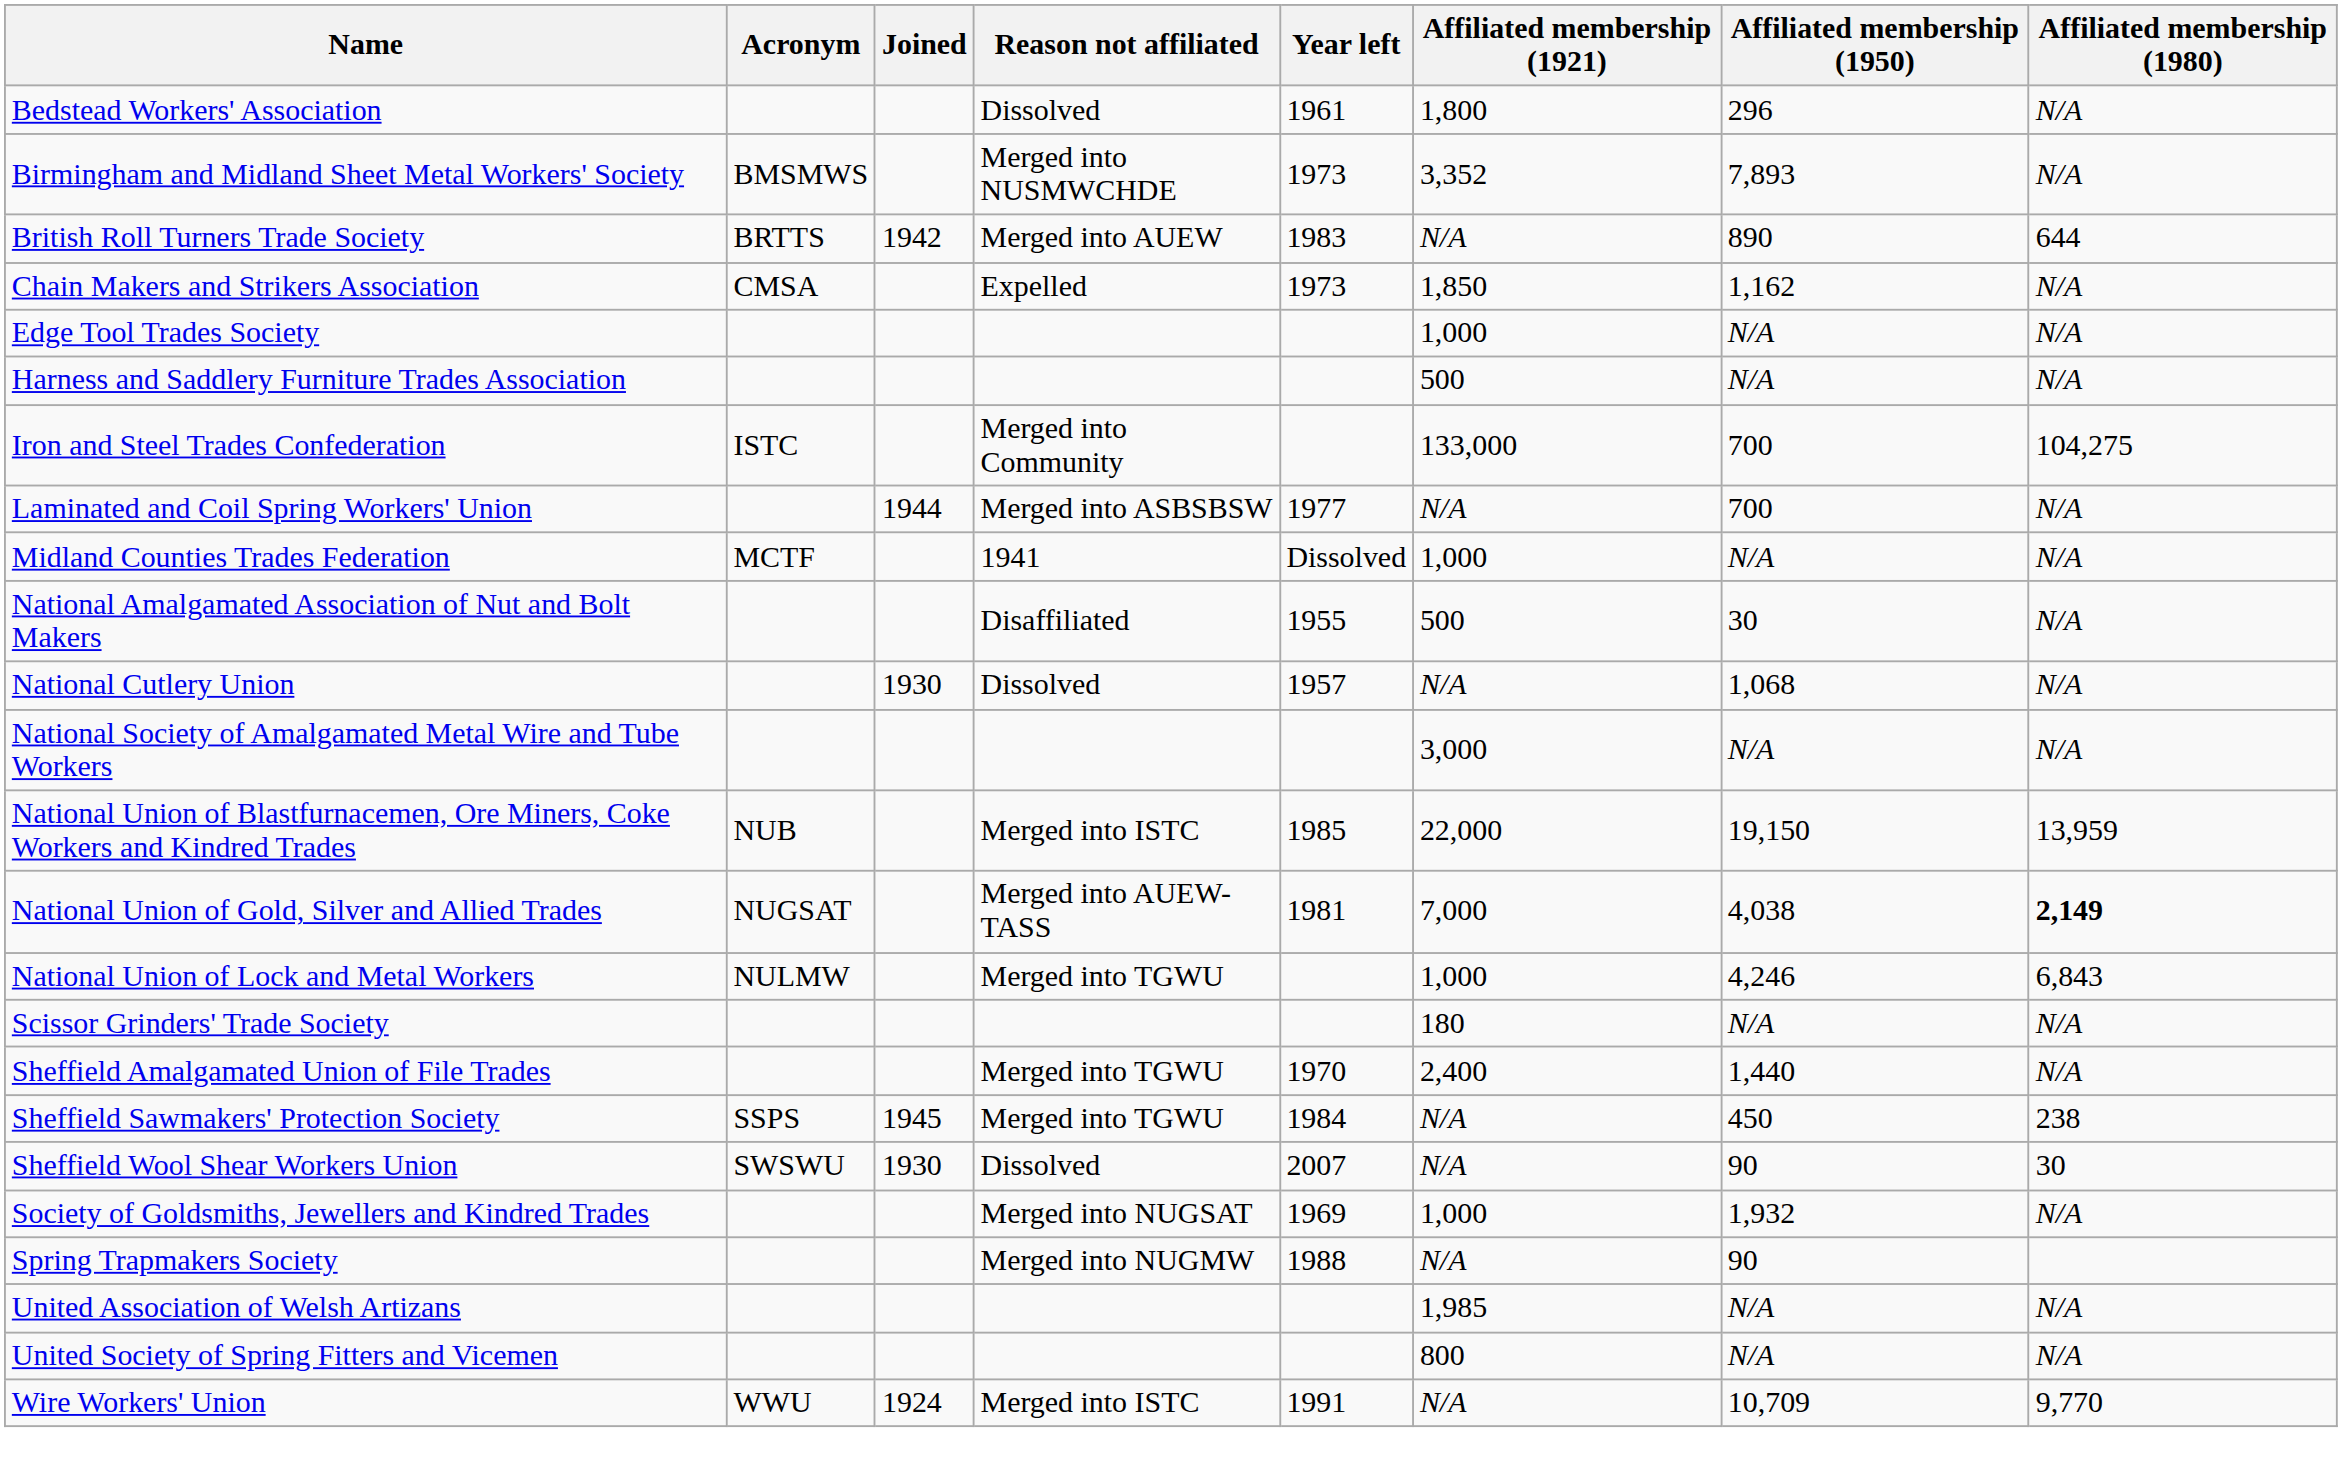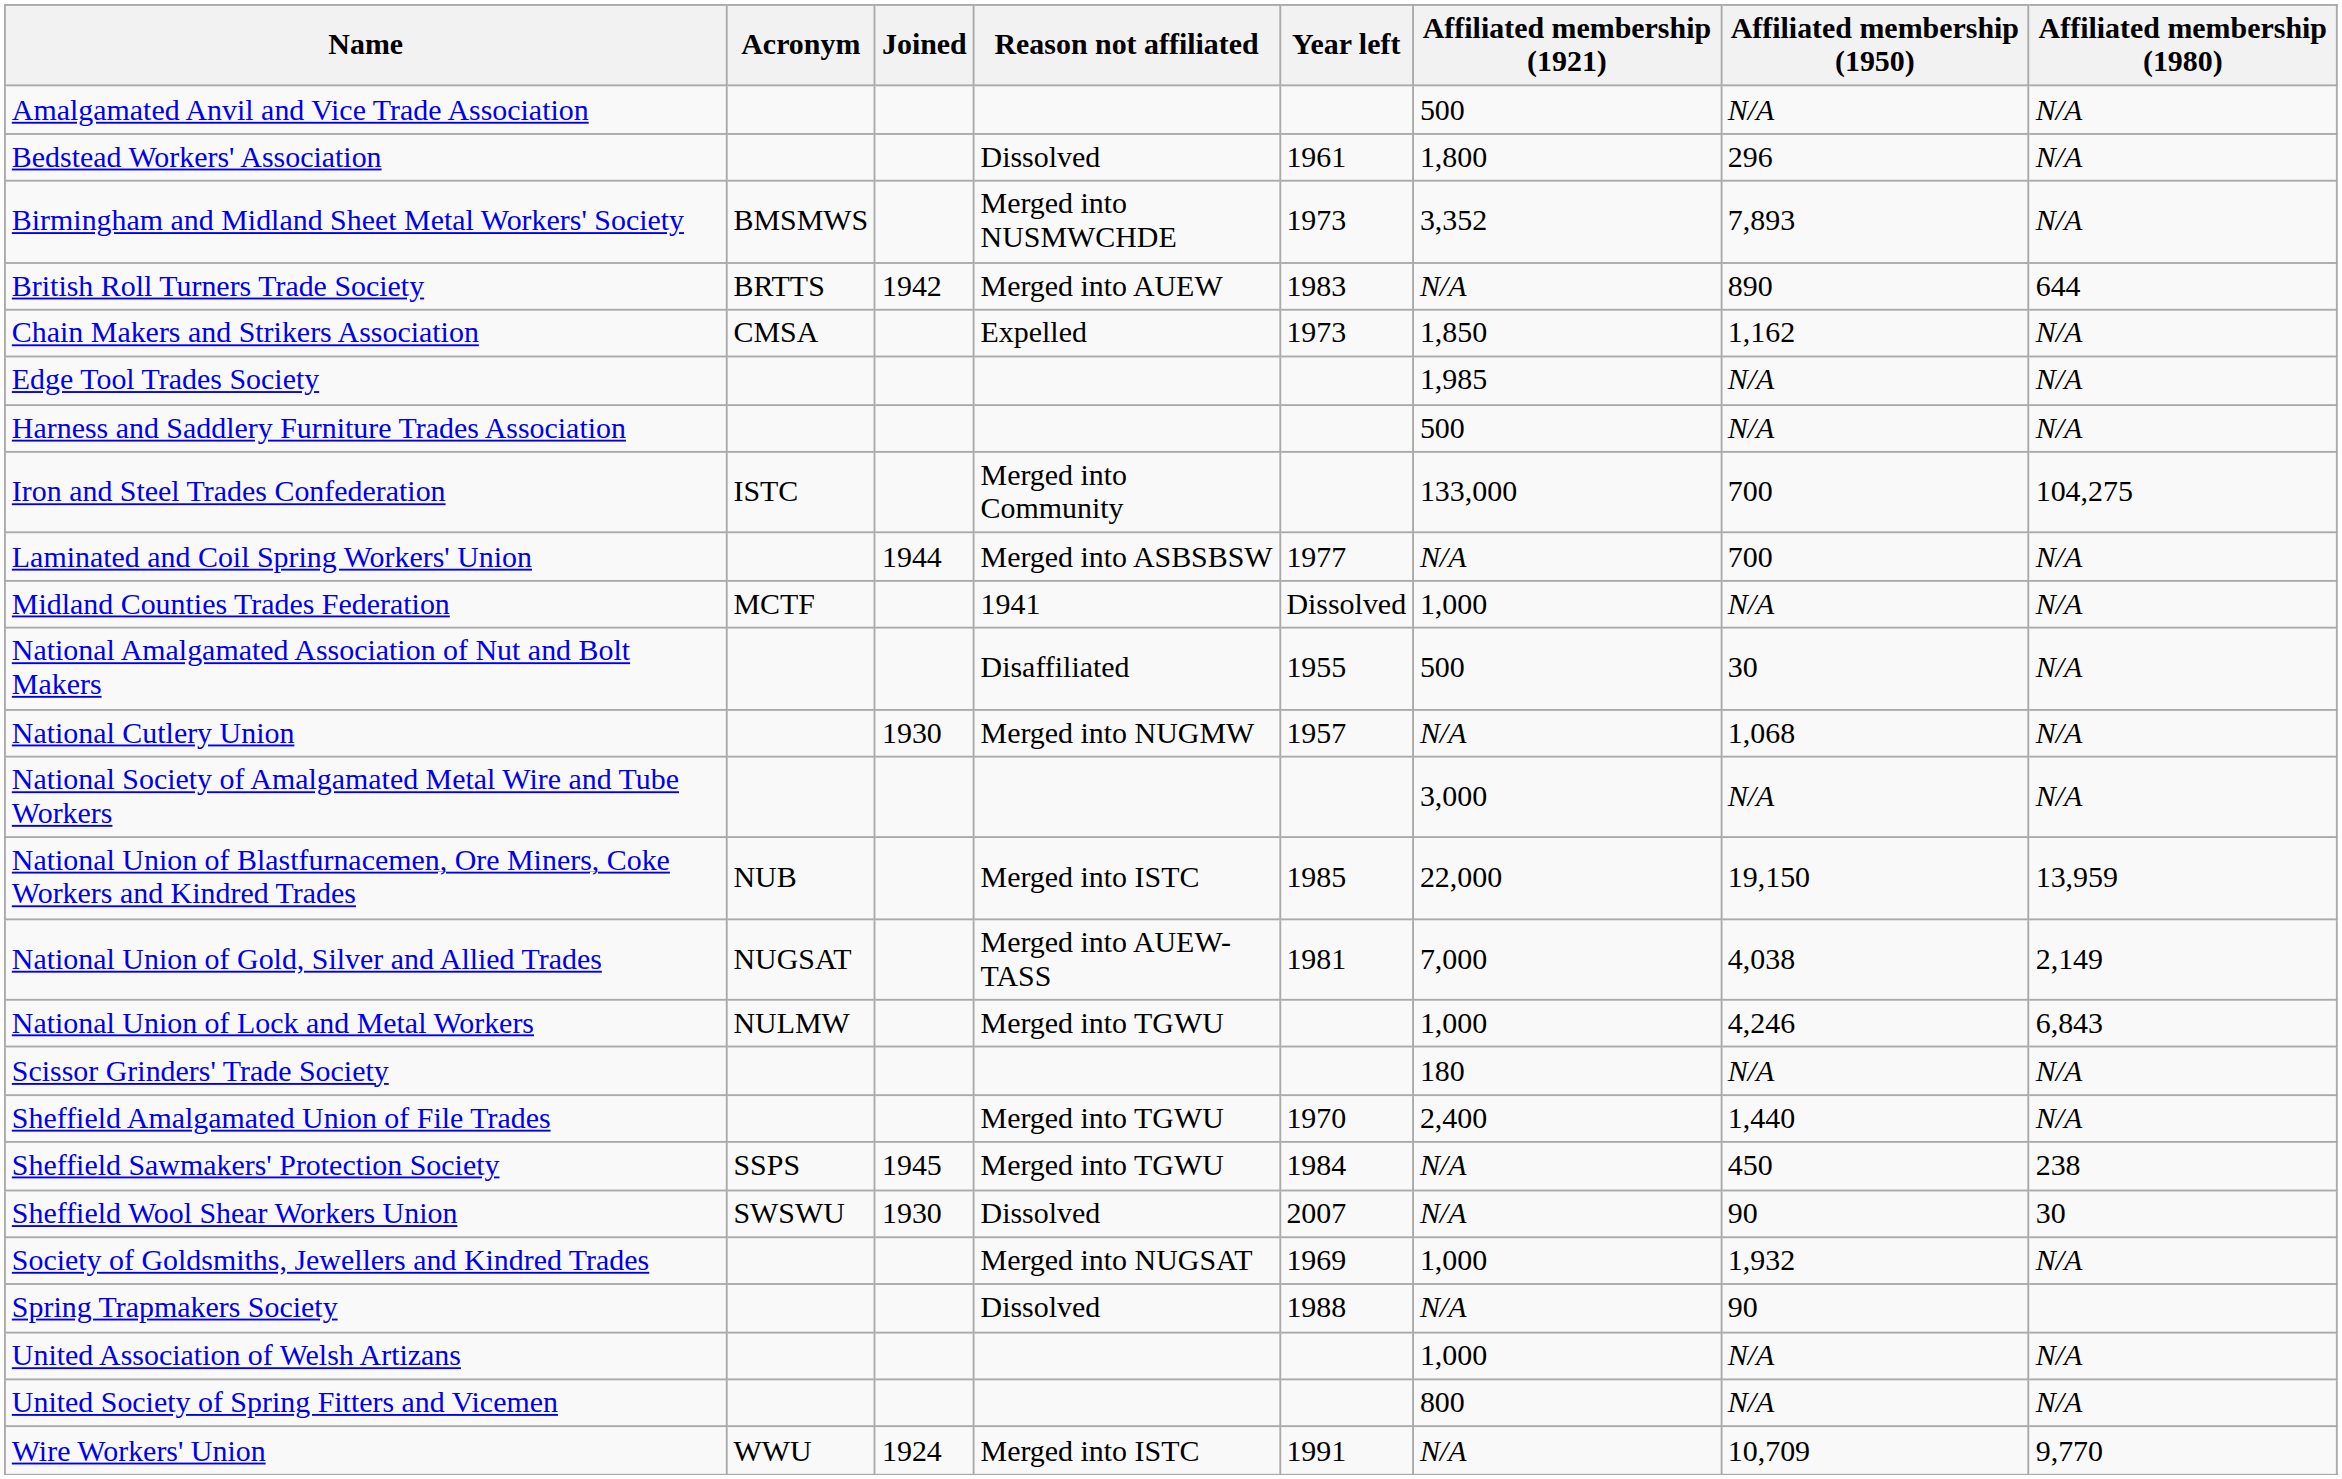+ row: Amalgamated Anvil and Vice Trade Association | 500 | N/A | N/A
Edge Tool Trades Society | Affiliated membership (1921): 1,000 -> 1,985
National Cutlery Union | Reason not affiliated: Dissolved -> Merged into NUGMW
National Union of Gold, Silver and Allied Trades | Affiliated membership (1980): bold -> normal
Spring Trapmakers Society | Reason not affiliated: Merged into NUGMW -> Dissolved
United Association of Welsh Artizans | Affiliated membership (1921): 1,985 -> 1,000
